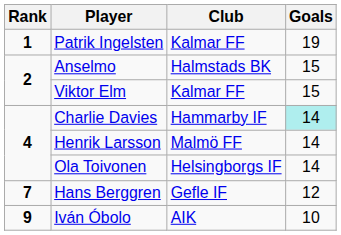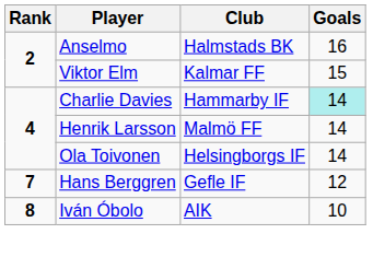- row: 1 | Patrik Ingelsten | Kalmar FF | 19
Anselmo | Goals: 15 -> 16
Iván Óbolo | Rank: 9 -> 8
